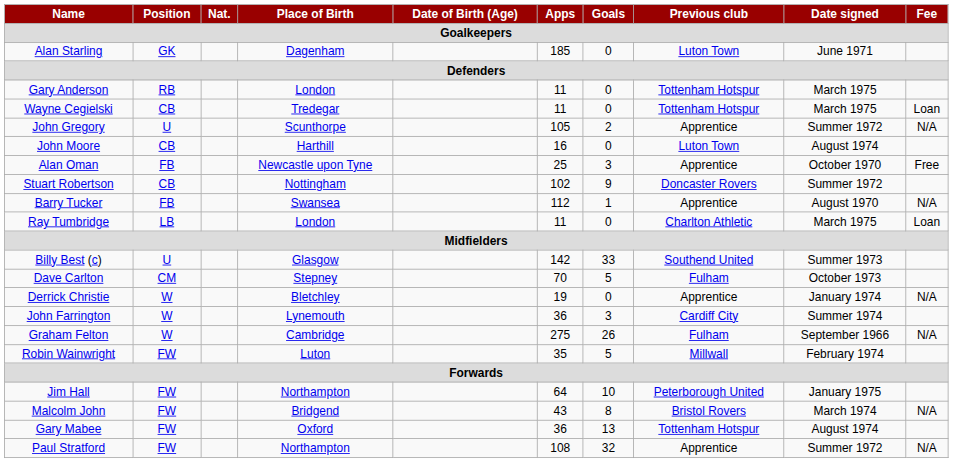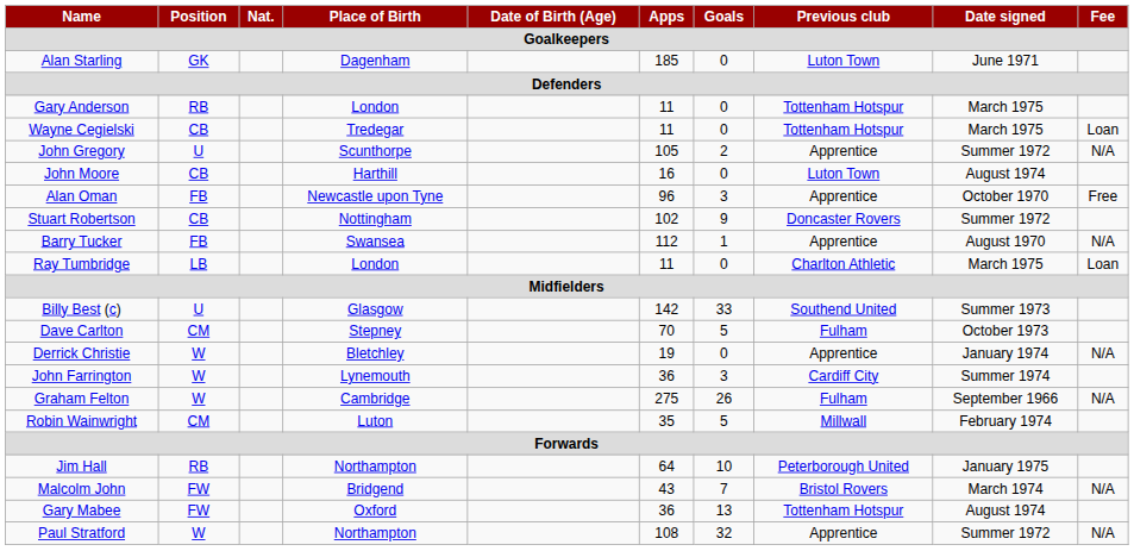Alan Oman | Apps: 25 -> 96
Robin Wainwright | Position: FW -> CM
Jim Hall | Position: FW -> RB
Malcolm John | Goals: 8 -> 7
Paul Stratford | Position: FW -> W
